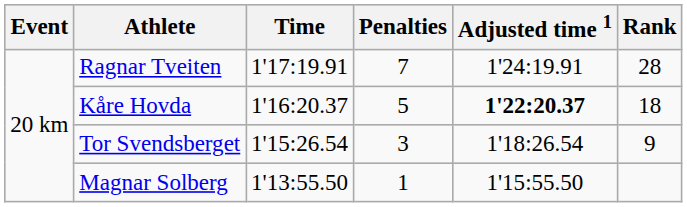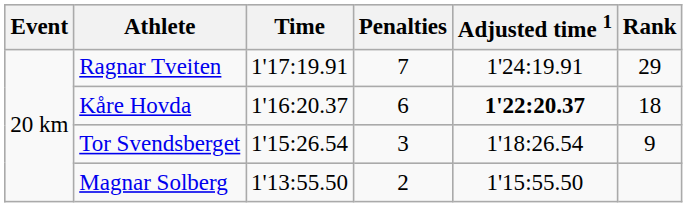Ragnar Tveiten | Rank: 28 -> 29
Kåre Hovda | Penalties: 5 -> 6
Magnar Solberg | Penalties: 1 -> 2
